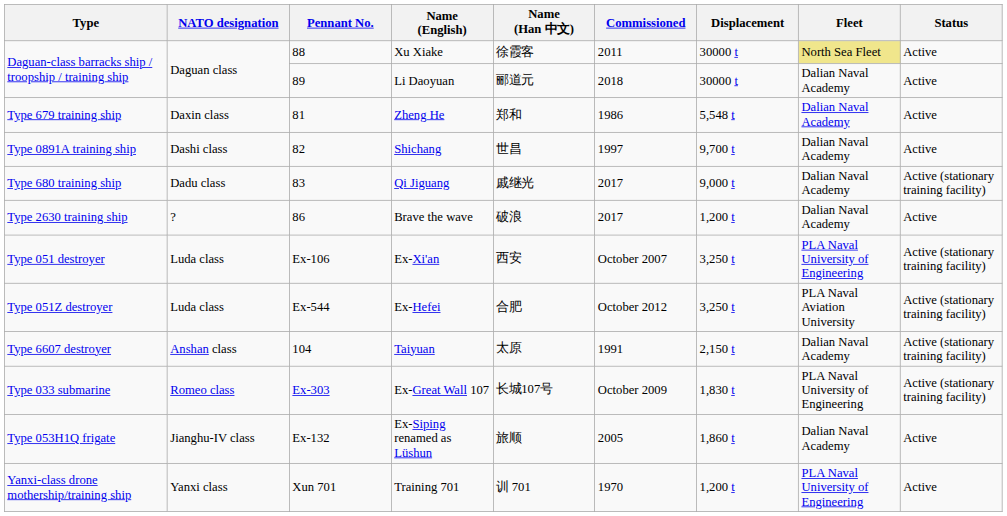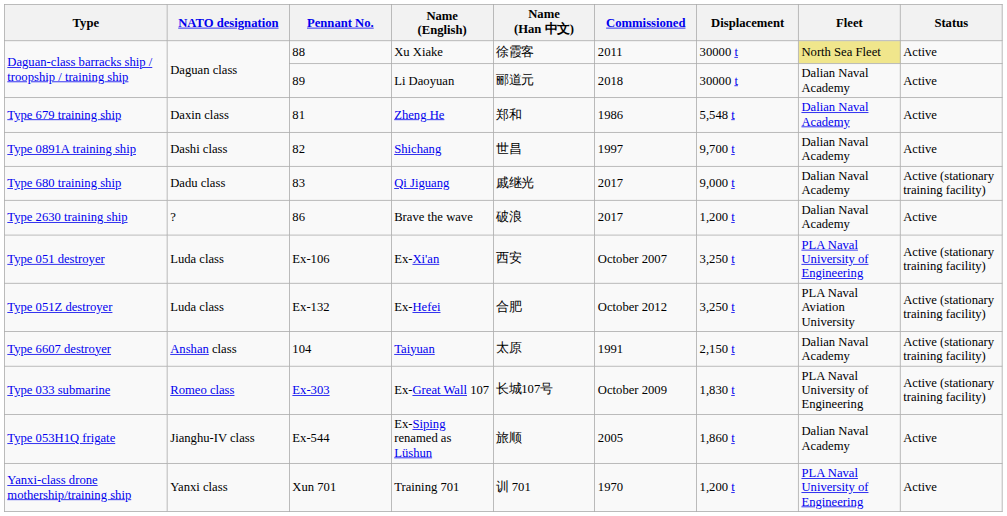Ex-Hefei | Pennant No.: Ex-544 -> Ex-132
Ex-Siping renamed as Lüshun | Pennant No.: Ex-132 -> Ex-544
